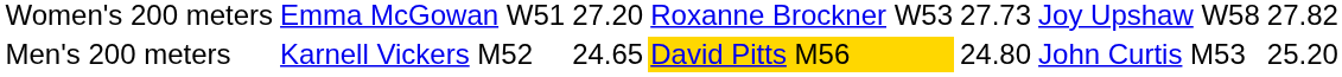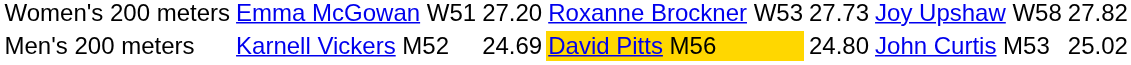Men's 200 meters | column 3: 24.65 -> 24.69
Men's 200 meters | column 7: 25.20 -> 25.02
